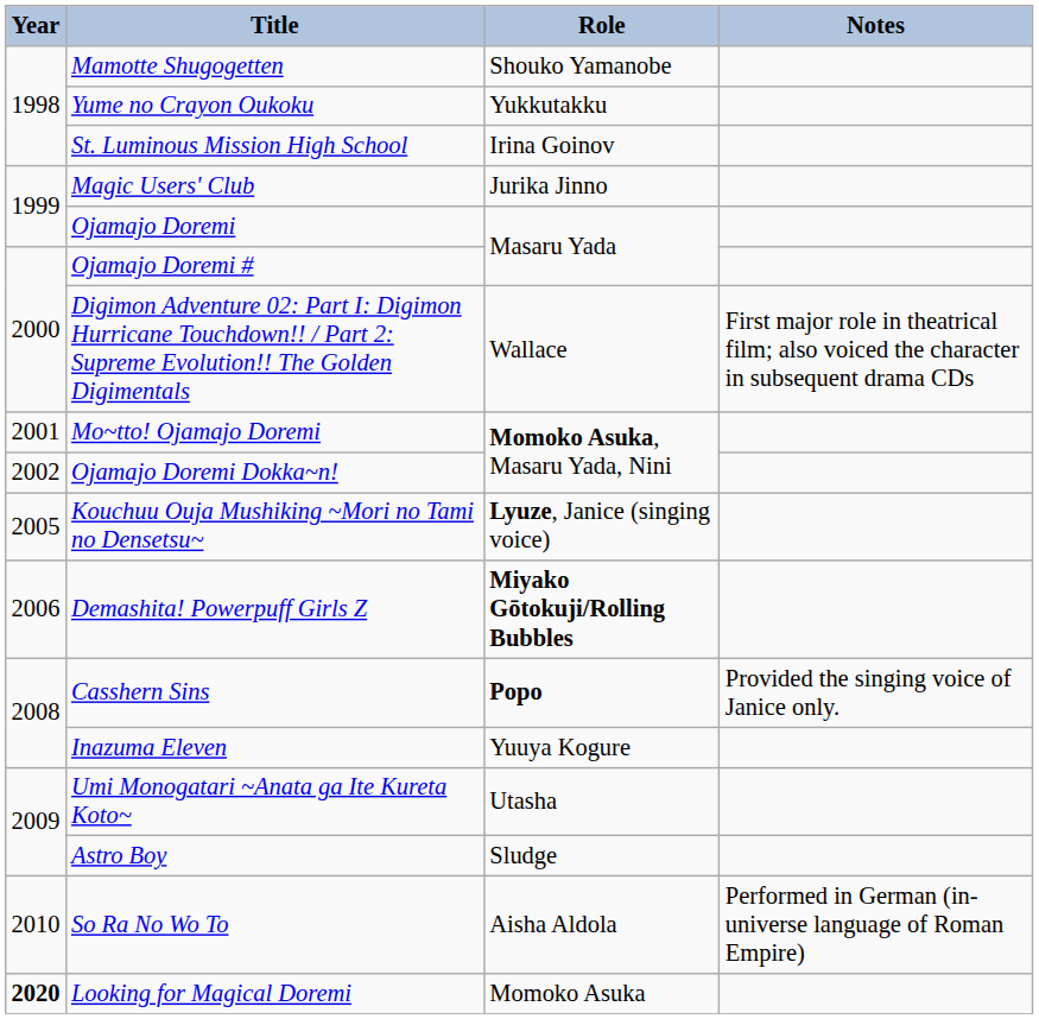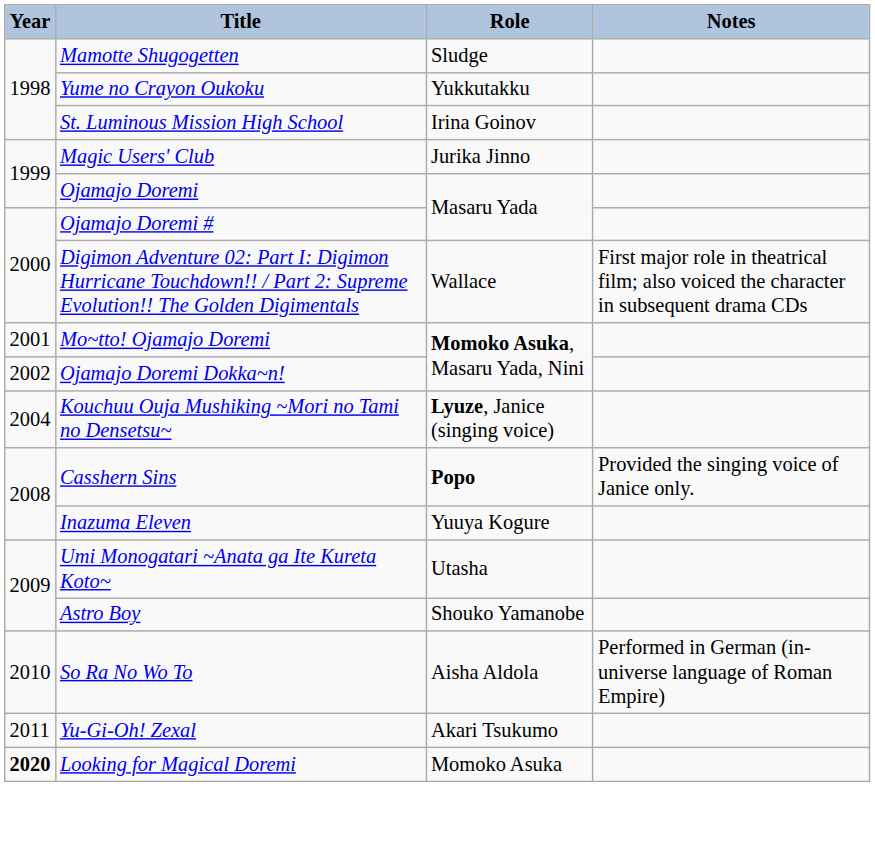Mamotte Shugogetten | Role: Shouko Yamanobe -> Sludge
Kouchuu Ouja Mushiking ~Mori no Tami no Densetsu~ | Year: 2005 -> 2004
- row: 2006 | Demashita! Powerpuff Girls Z | Miyako Gōtokuji/Rolling Bubbles
Astro Boy | Role: Sludge -> Shouko Yamanobe
+ row: 2011 | Yu-Gi-Oh! Zexal | Akari Tsukumo
